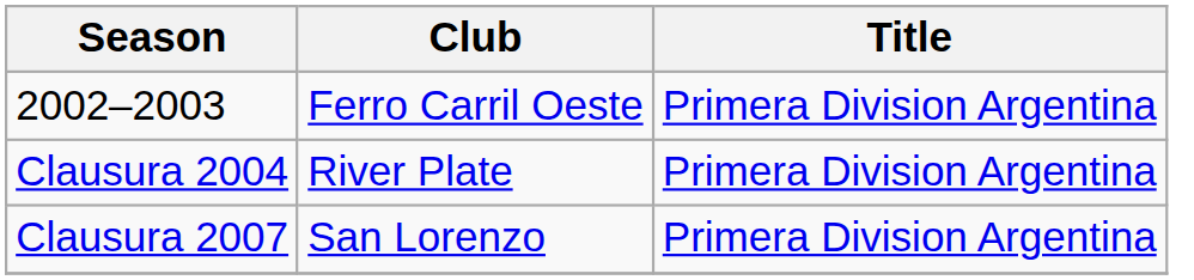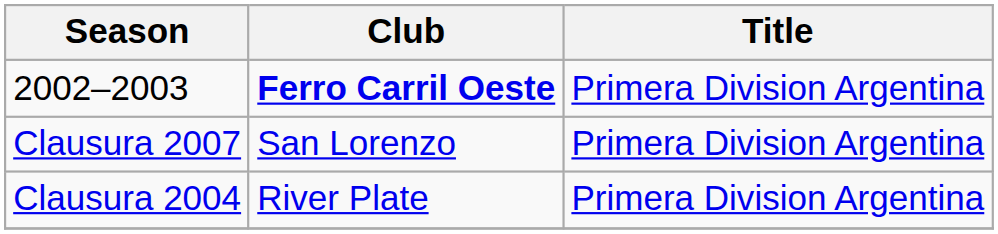2002–2003 | Club: normal -> bold
rows swapped: Clausura 2004 <-> Clausura 2007
